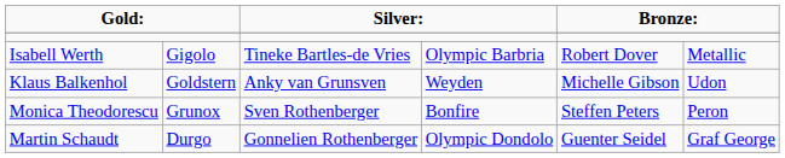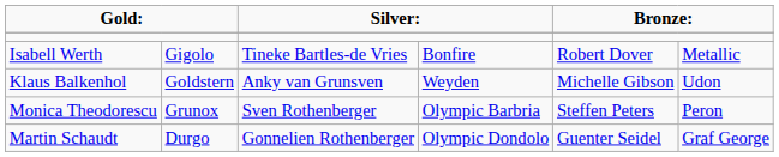Isabell Werth | column 4: Olympic Barbria -> Bonfire
Monica Theodorescu | column 4: Bonfire -> Olympic Barbria
